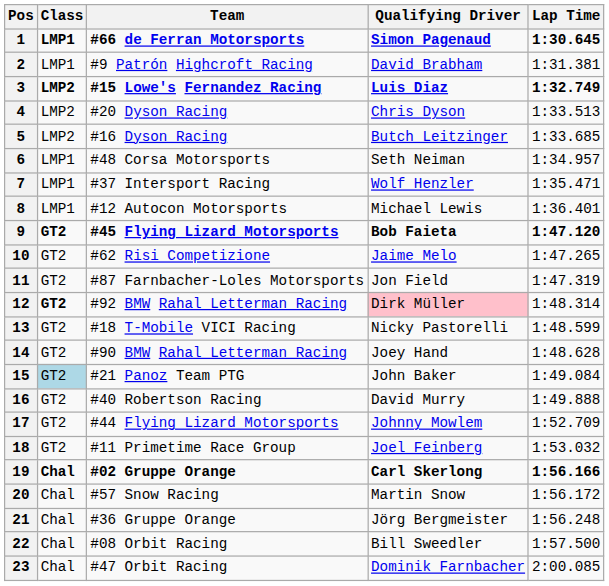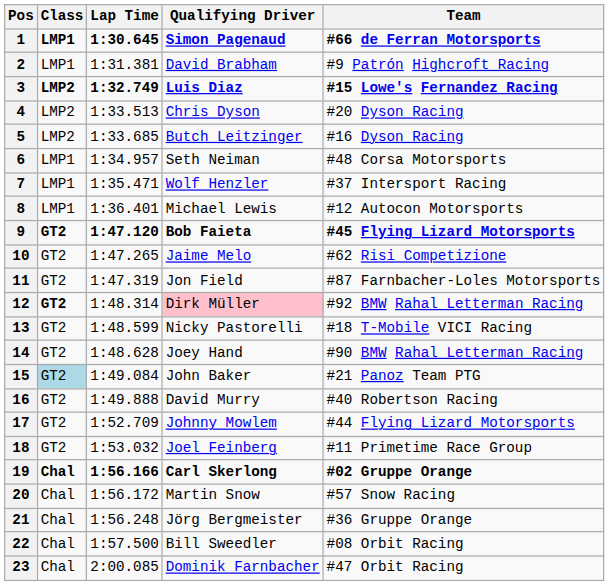columns swapped: Team <-> Lap Time
